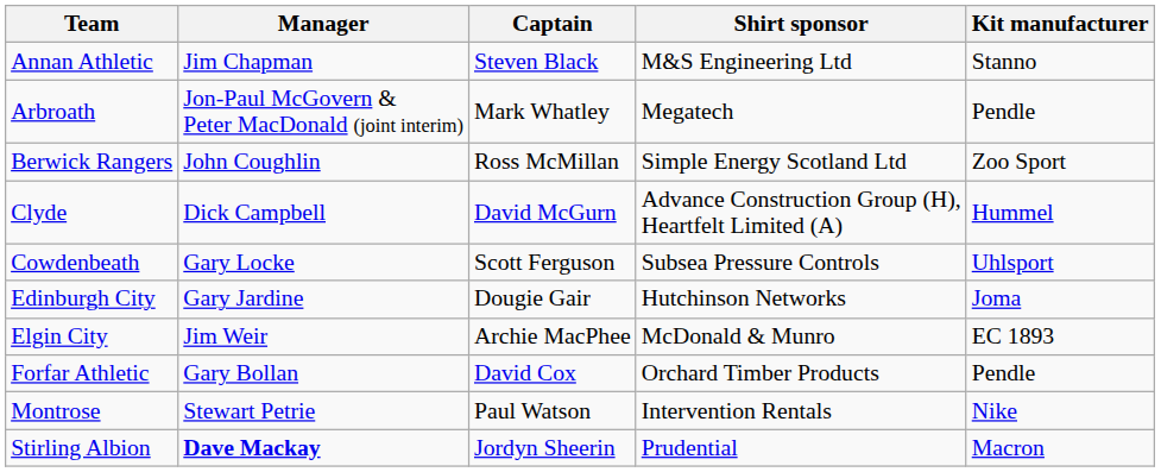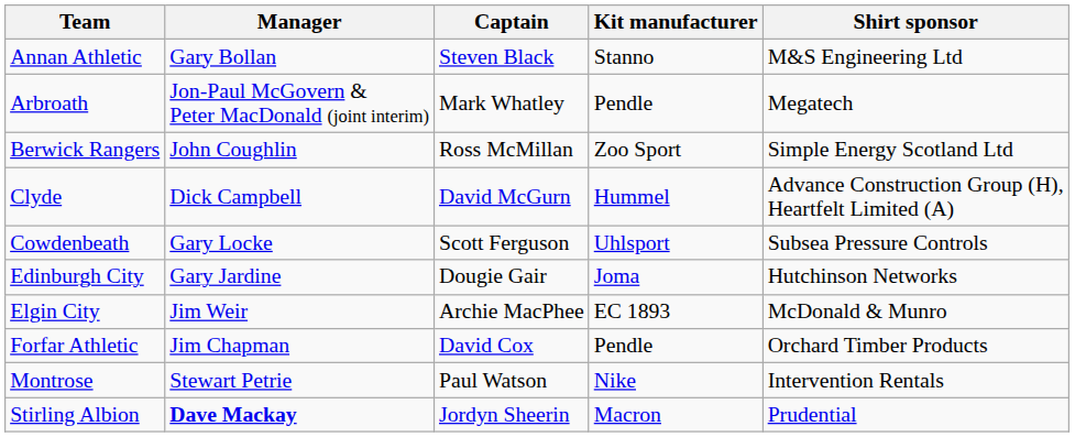columns swapped: Kit manufacturer <-> Shirt sponsor
Annan Athletic | Manager: Jim Chapman -> Gary Bollan
Forfar Athletic | Manager: Gary Bollan -> Jim Chapman
